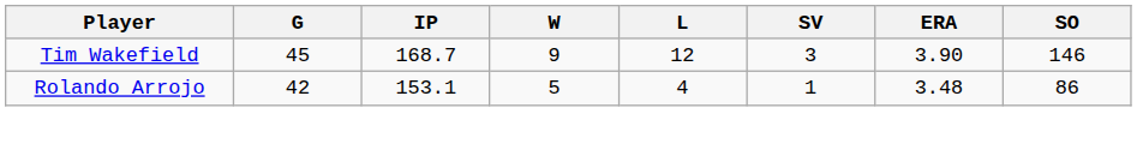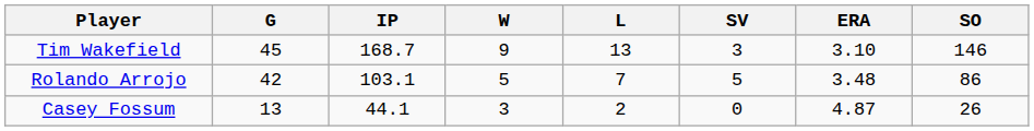Tim Wakefield | L: 12 -> 13
Tim Wakefield | ERA: 3.90 -> 3.10
Rolando Arrojo | IP: 153.1 -> 103.1
Rolando Arrojo | L: 4 -> 7
Rolando Arrojo | SV: 1 -> 5
+ row: Casey Fossum | 13 | 44.1 | 3 | 2 | 0 | 4.87 | 26
